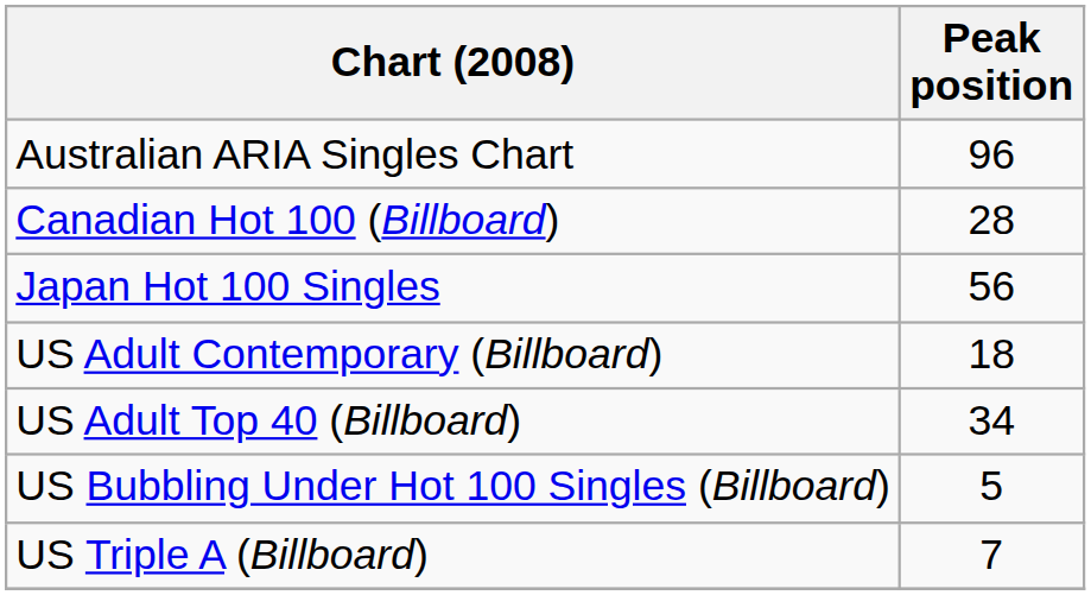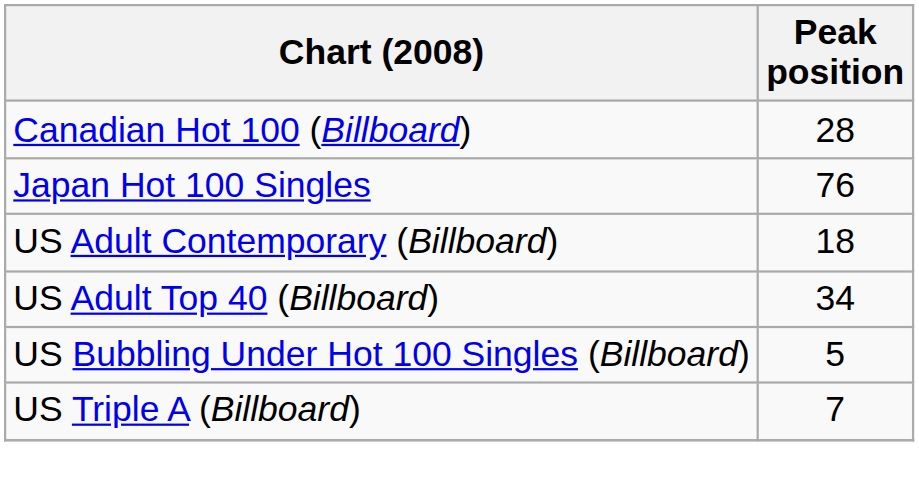- row: Australian ARIA Singles Chart | 96
Japan Hot 100 Singles | Peak position: 56 -> 76
